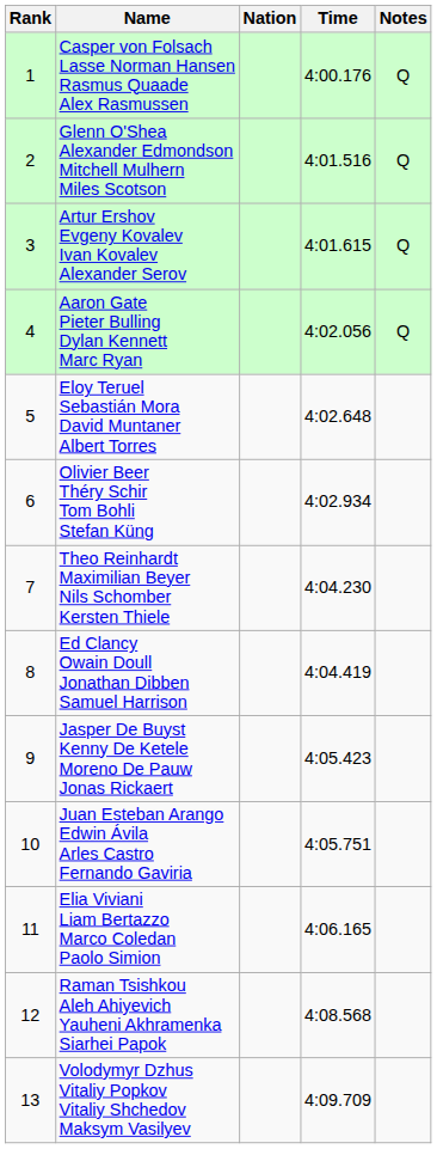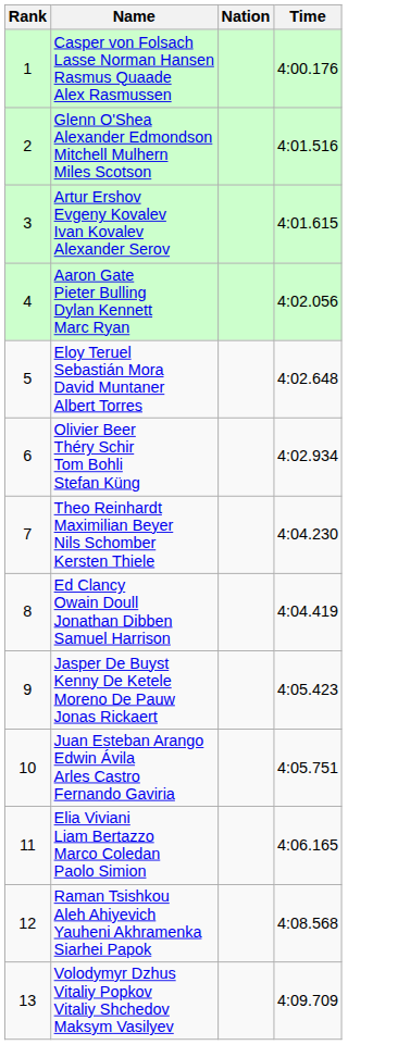- column: Notes | Q | Q | Q | Q
